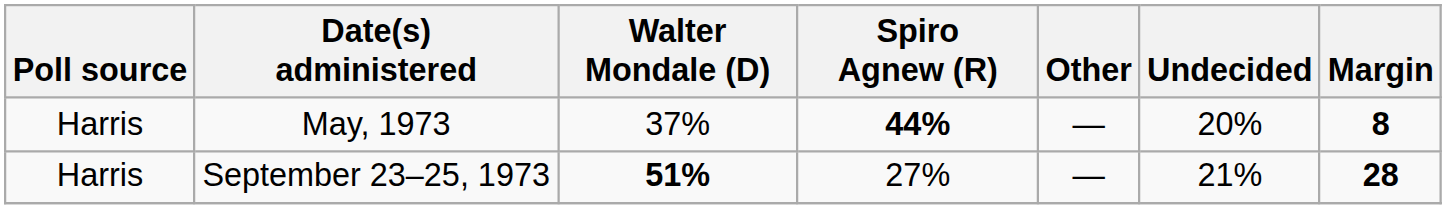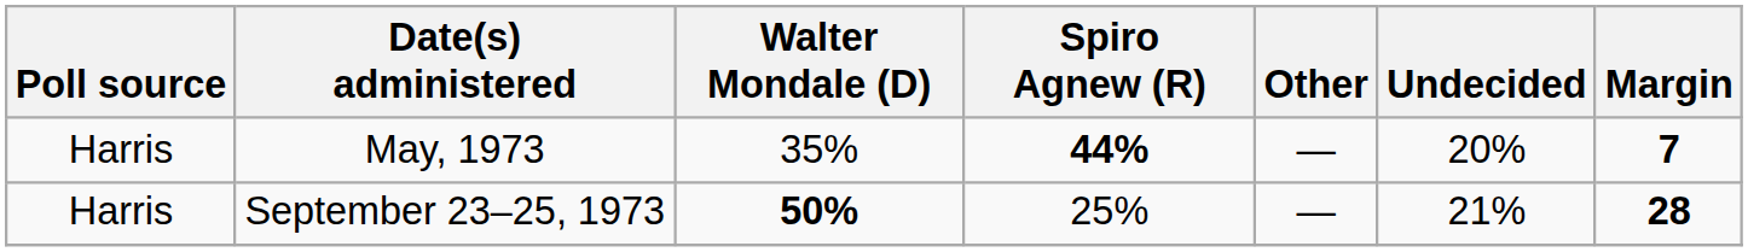May, 1973 | Walter Mondale (D): 37% -> 35%
May, 1973 | Margin: 8 -> 7
September 23–25, 1973 | Walter Mondale (D): 51% -> 50%
September 23–25, 1973 | Spiro Agnew (R): 27% -> 25%
